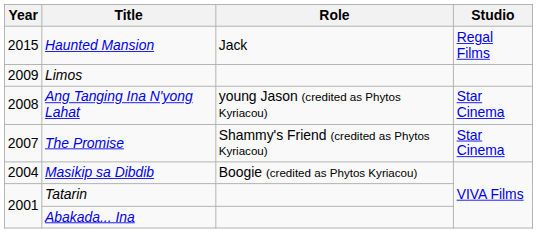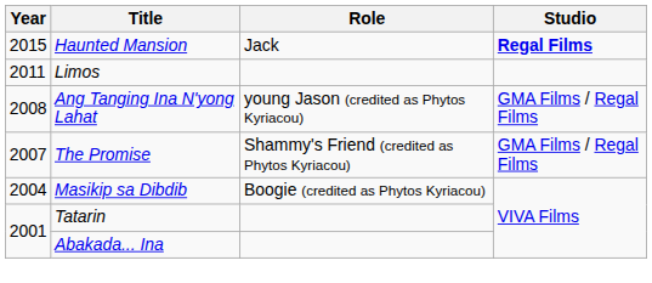Haunted Mansion | Studio: normal -> bold
Limos | Year: 2009 -> 2011
Ang Tanging Ina N'yong Lahat | Studio: Star Cinema -> GMA Films / Regal Films
The Promise | Studio: Star Cinema -> GMA Films / Regal Films
